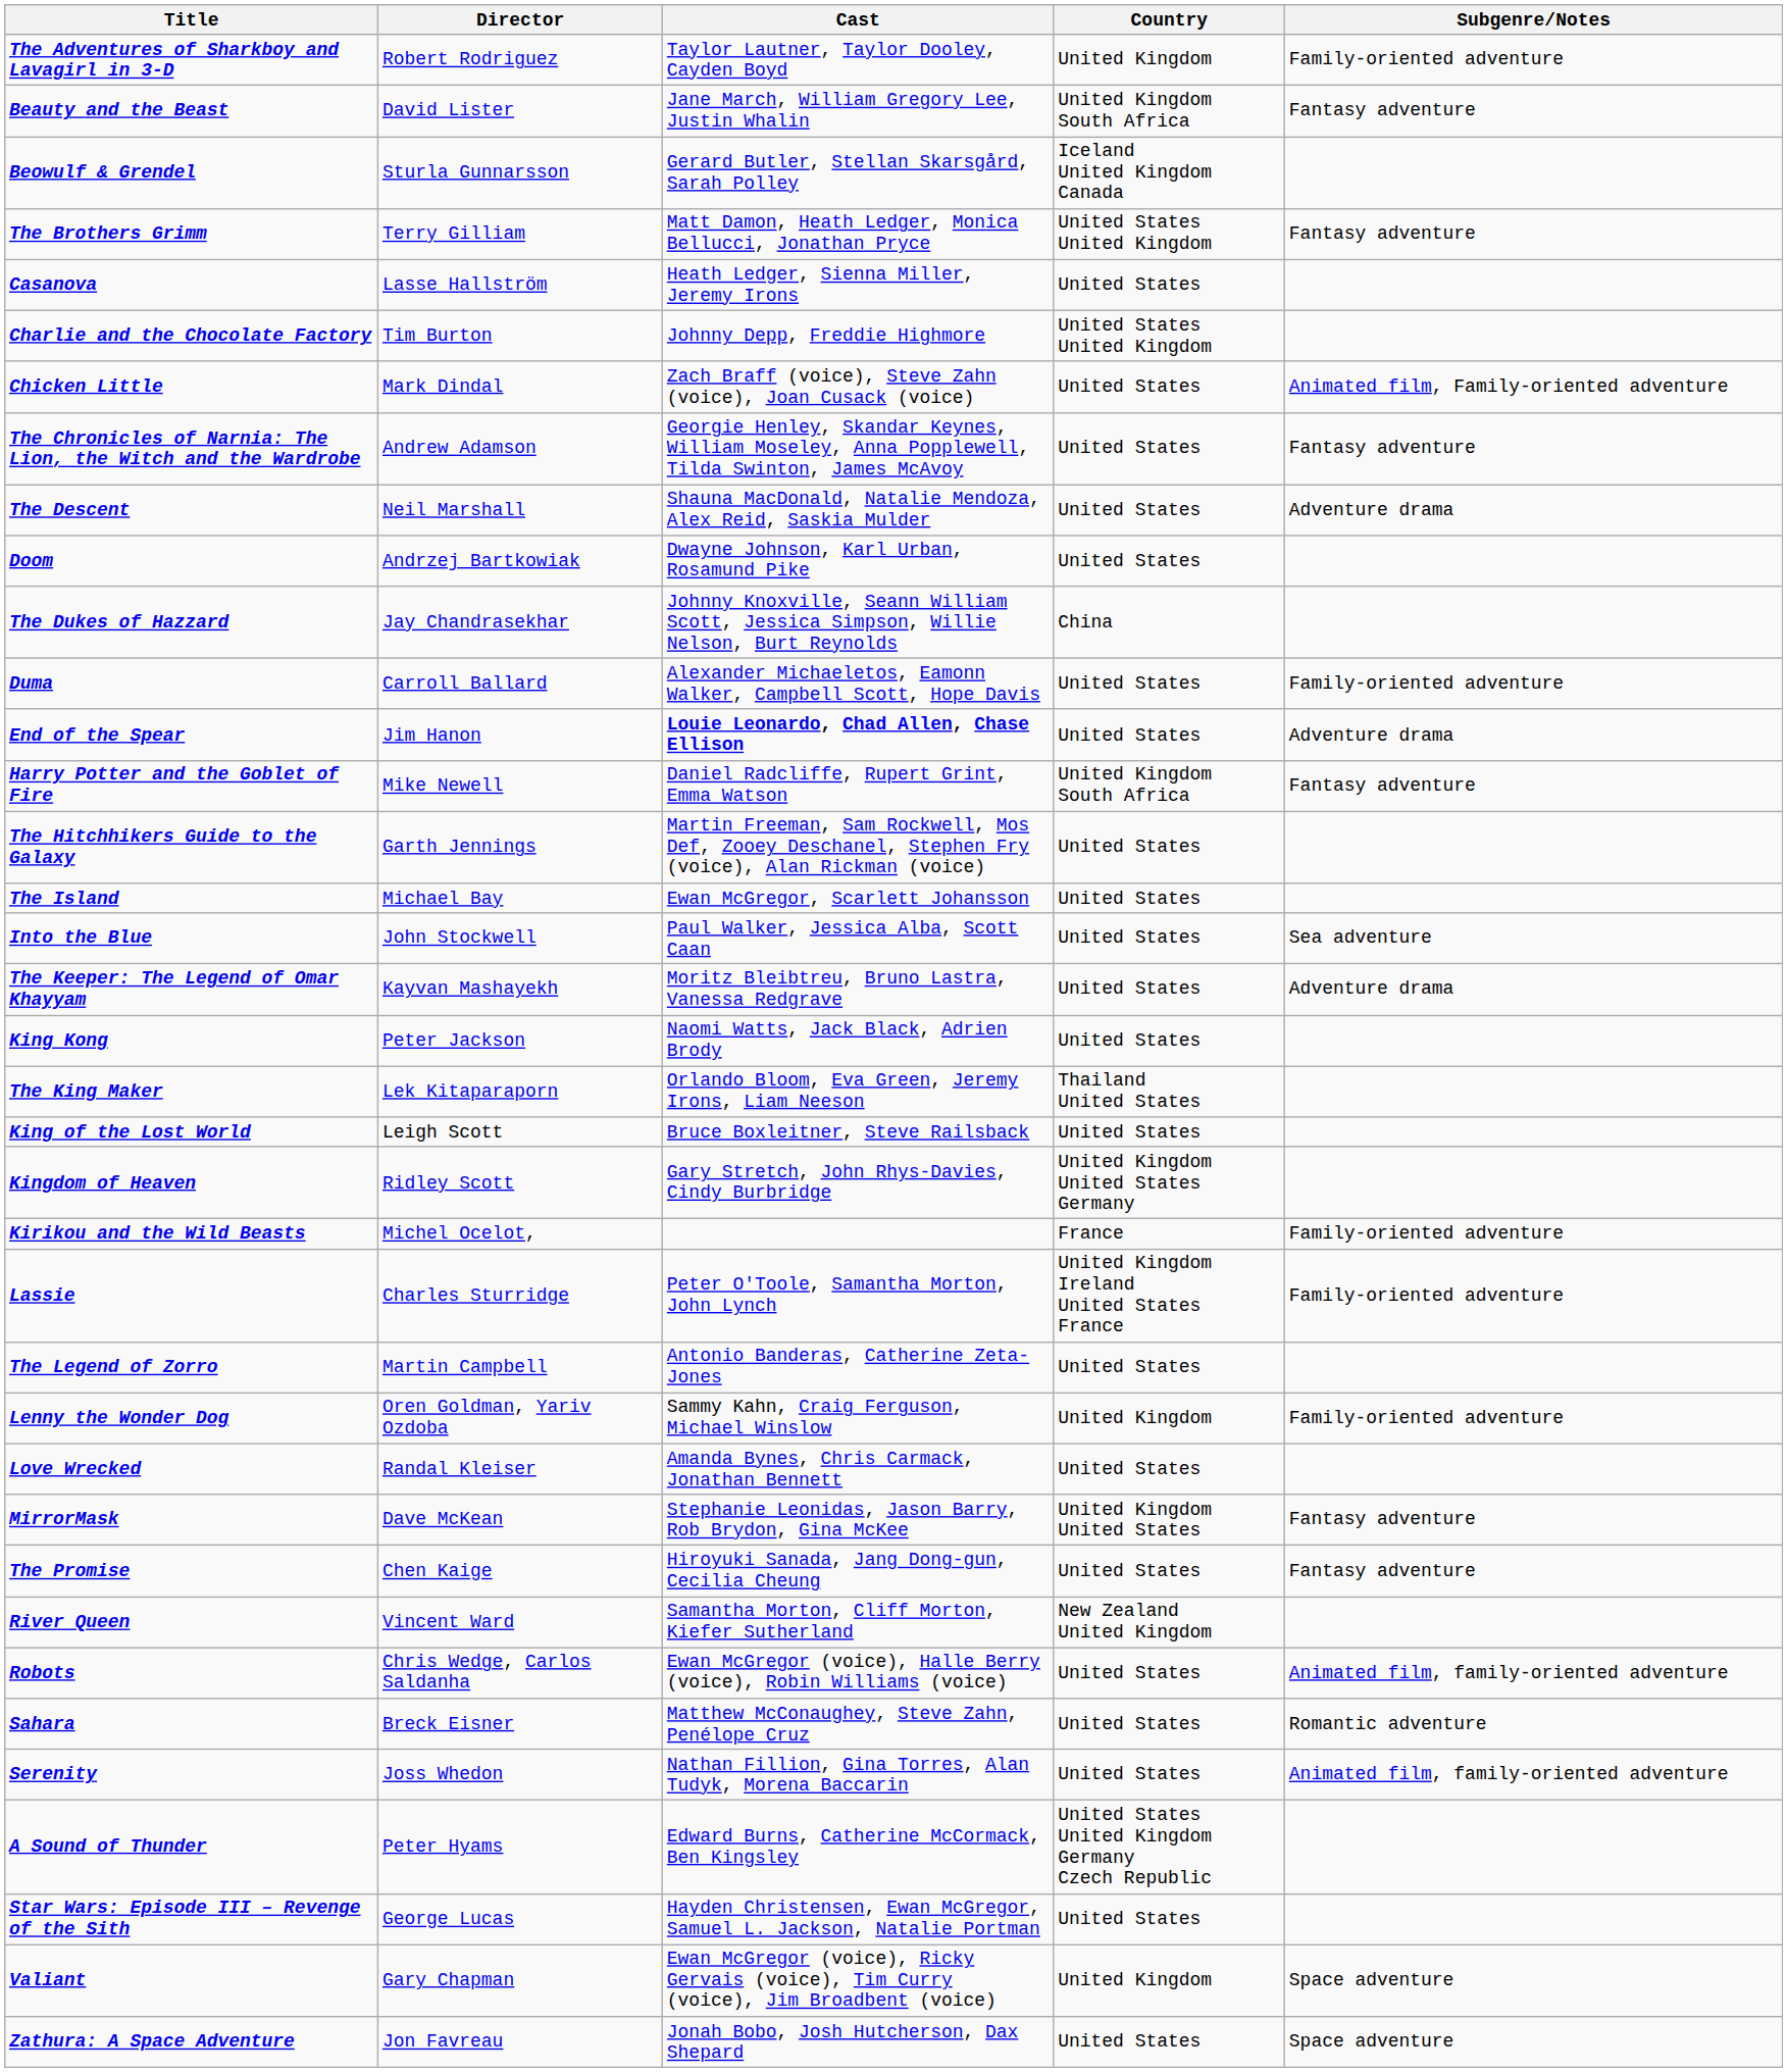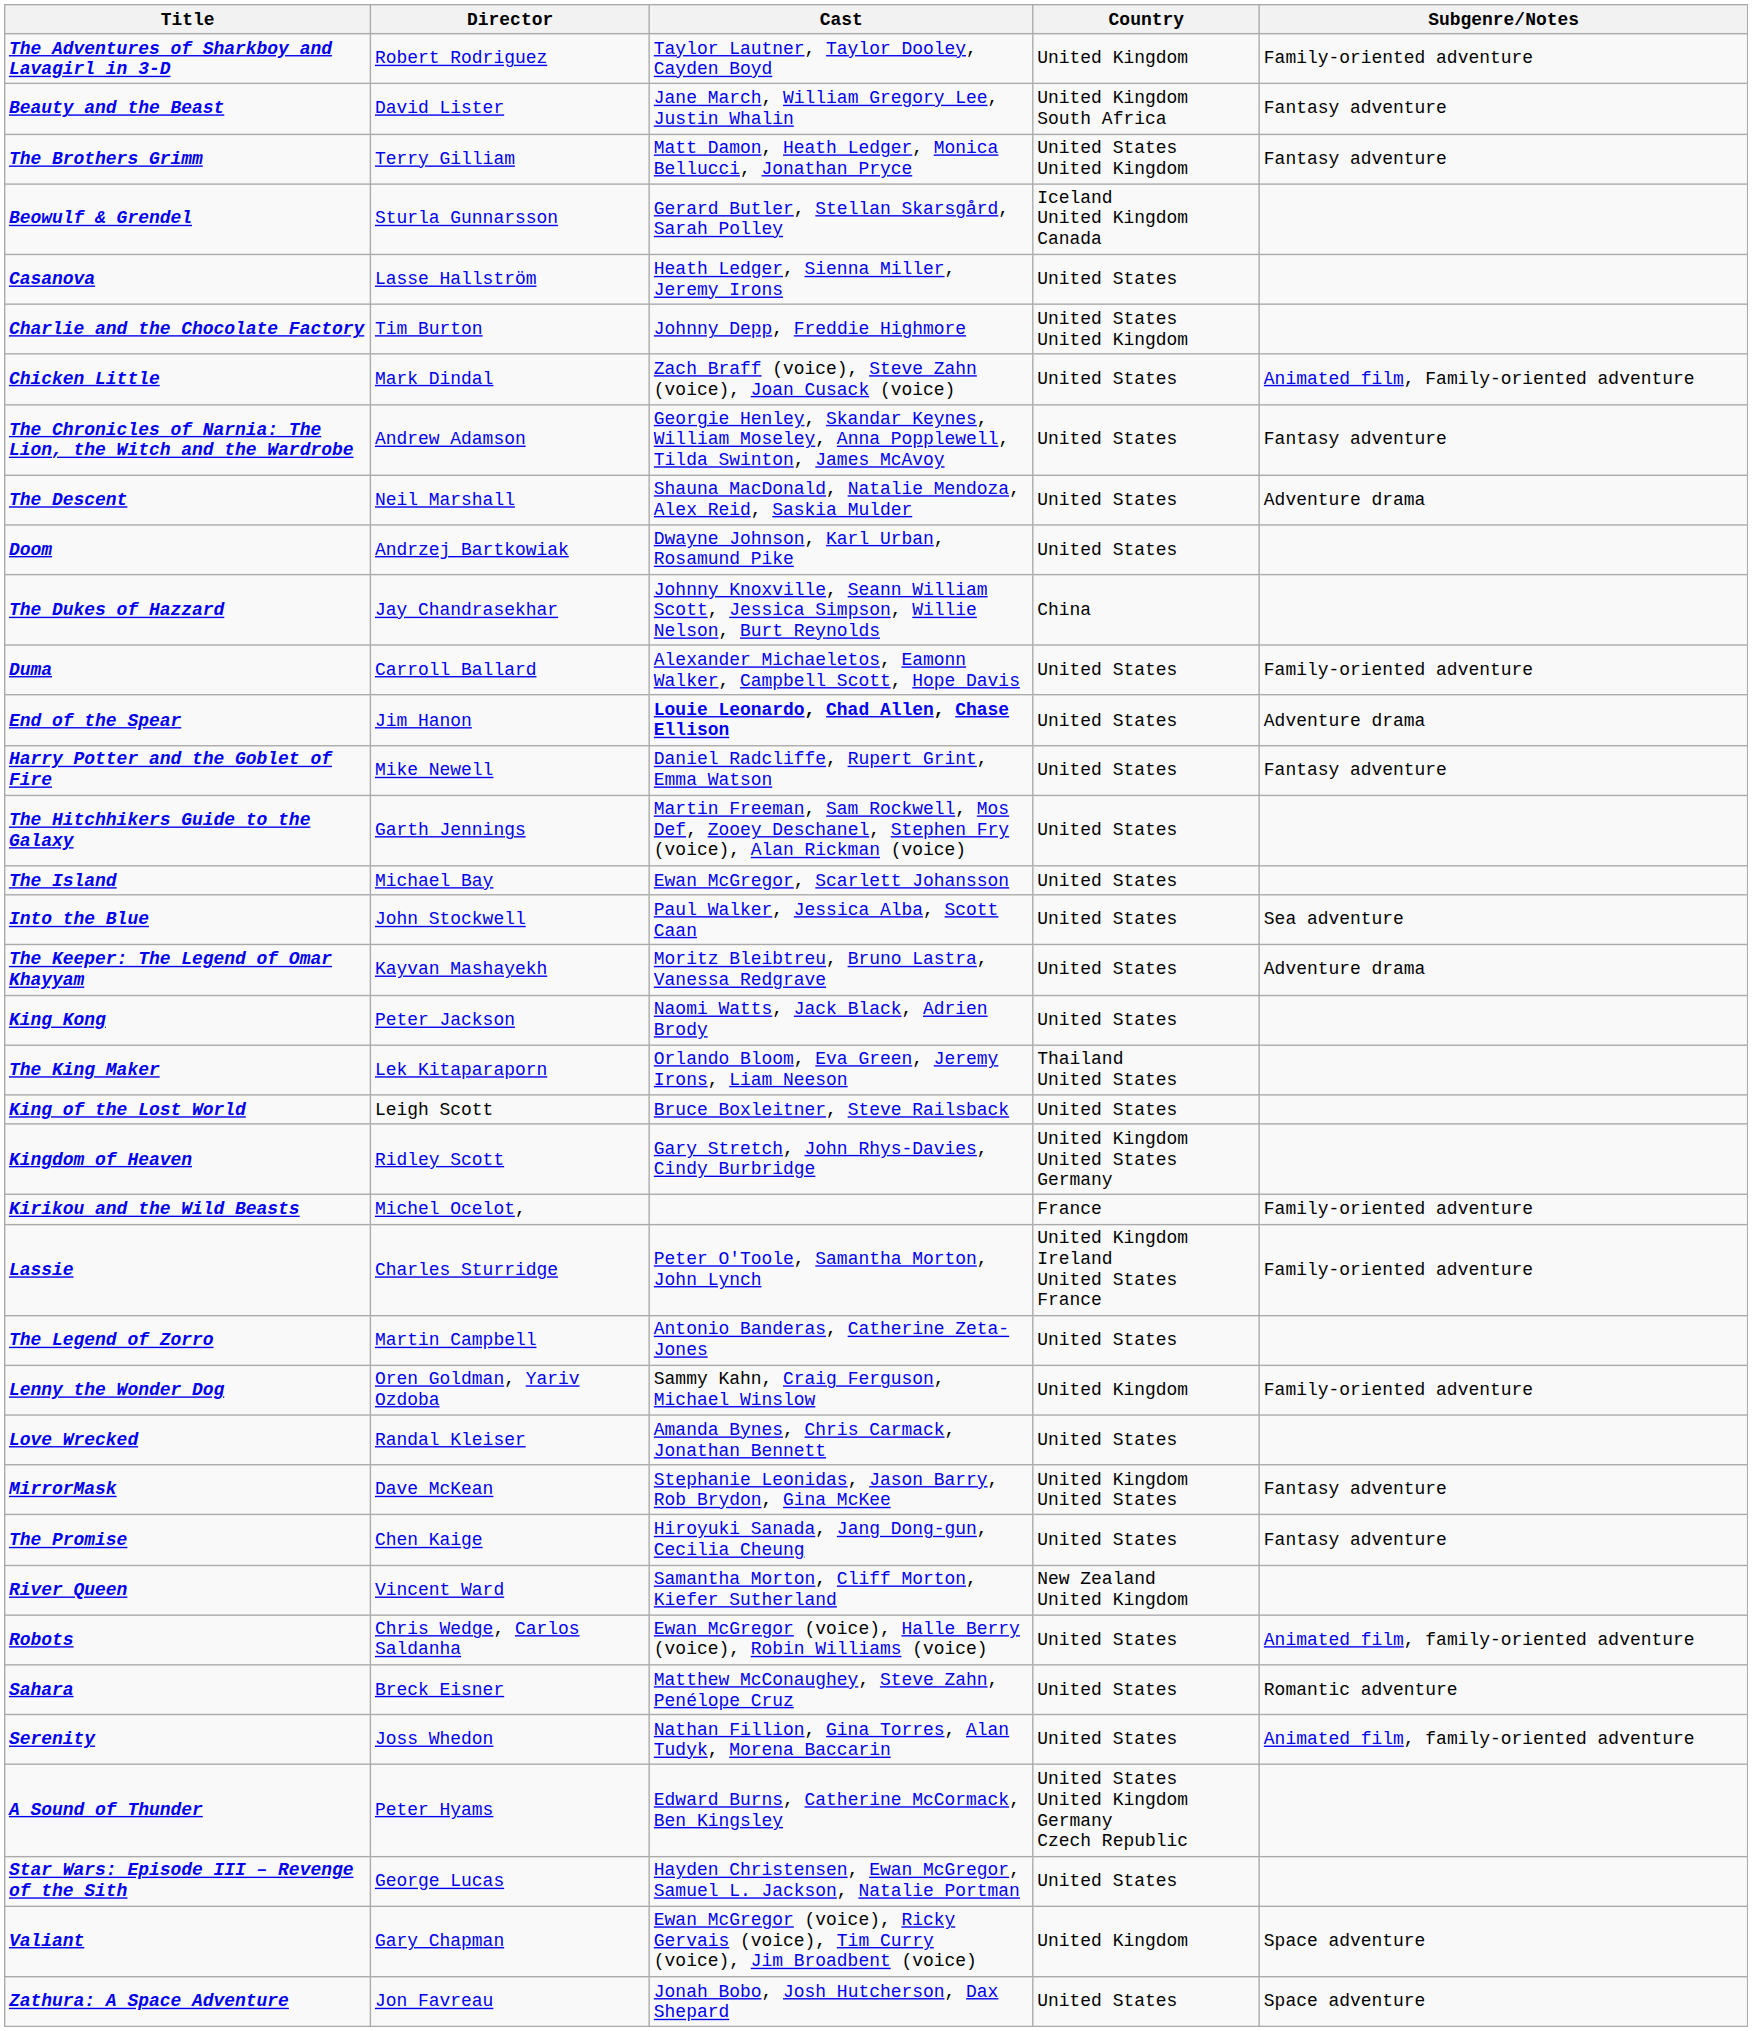rows swapped: Beowulf & Grendel <-> The Brothers Grimm
Harry Potter and the Goblet of Fire | Country: United Kingdom South Africa -> United States
